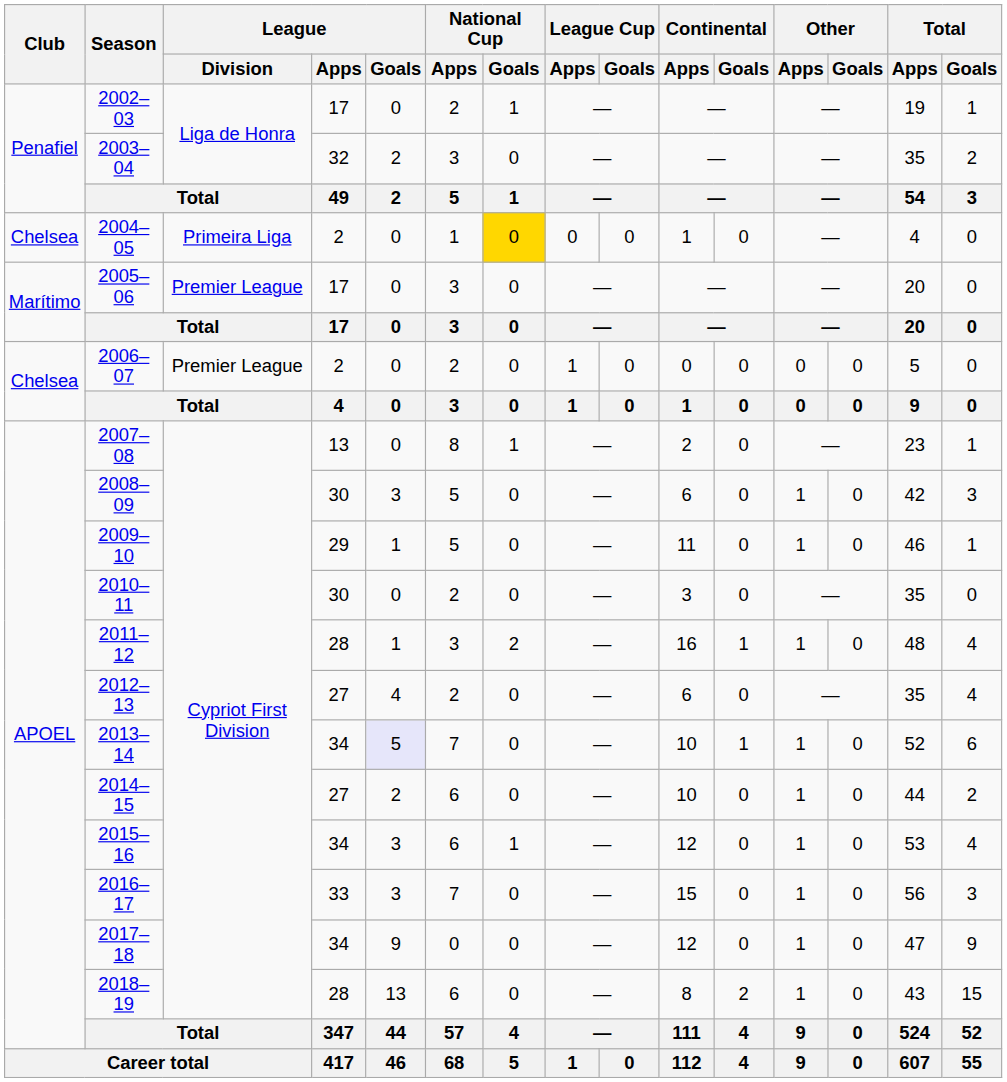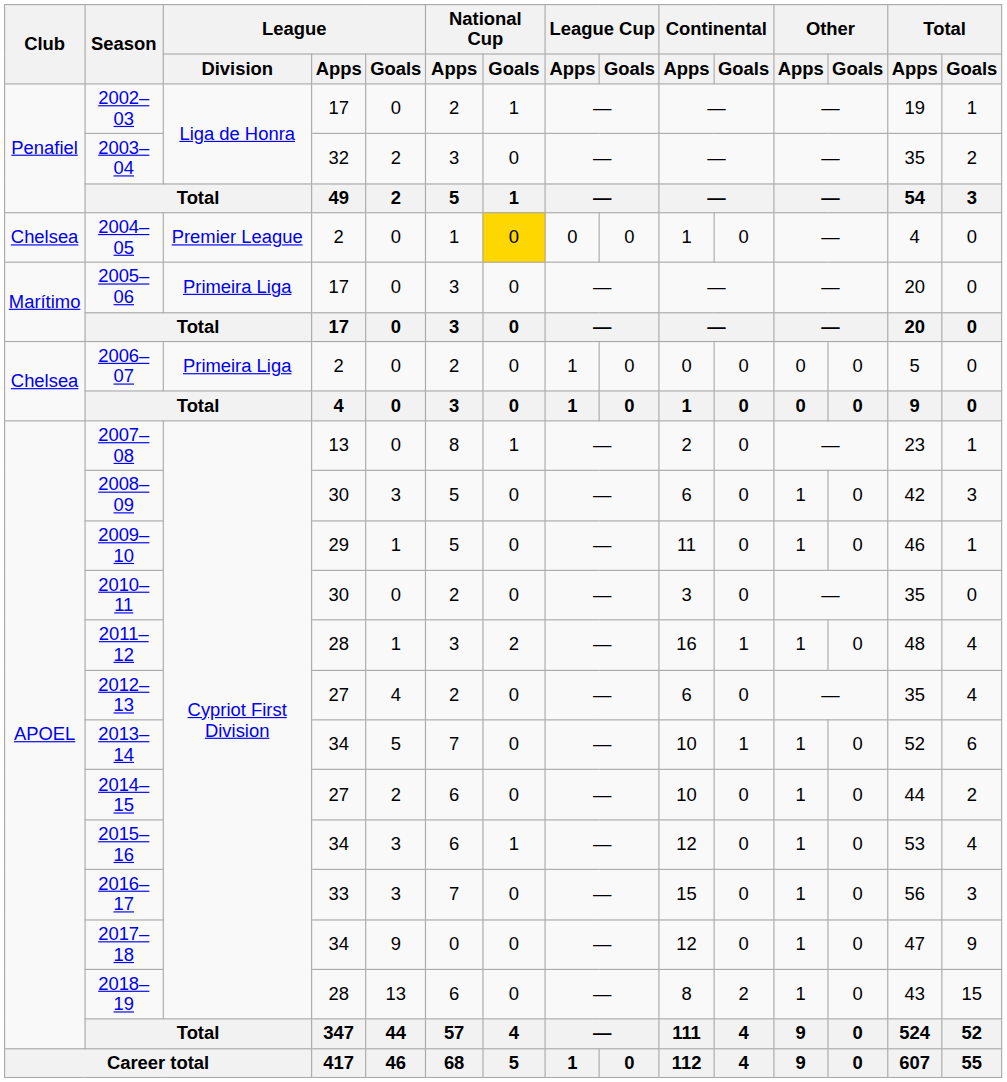2004–05 | League / Division: Primeira Liga -> Premier League
2005–06 | League / Division: Premier League -> Primeira Liga
2006–07 | League / Division: Premier League -> Primeira Liga
2013–14 | League / Goals: lavender background -> no background
